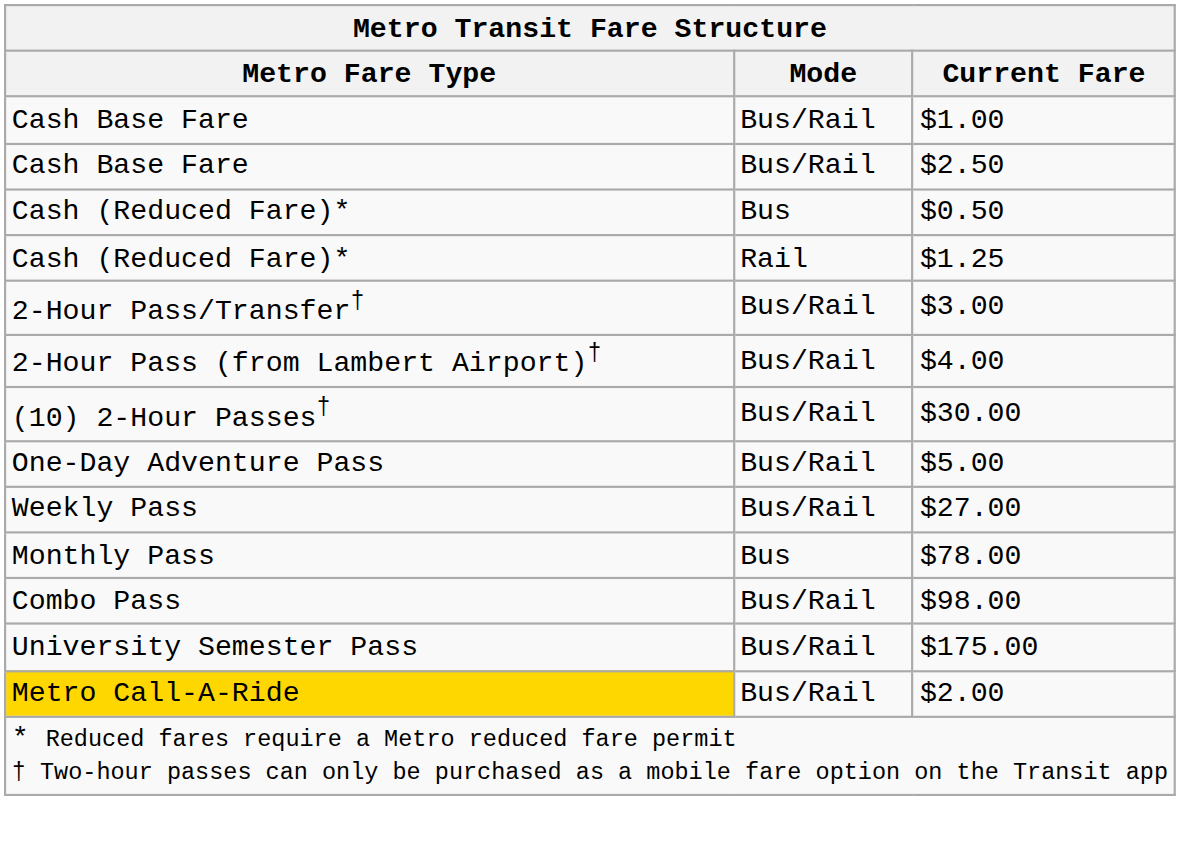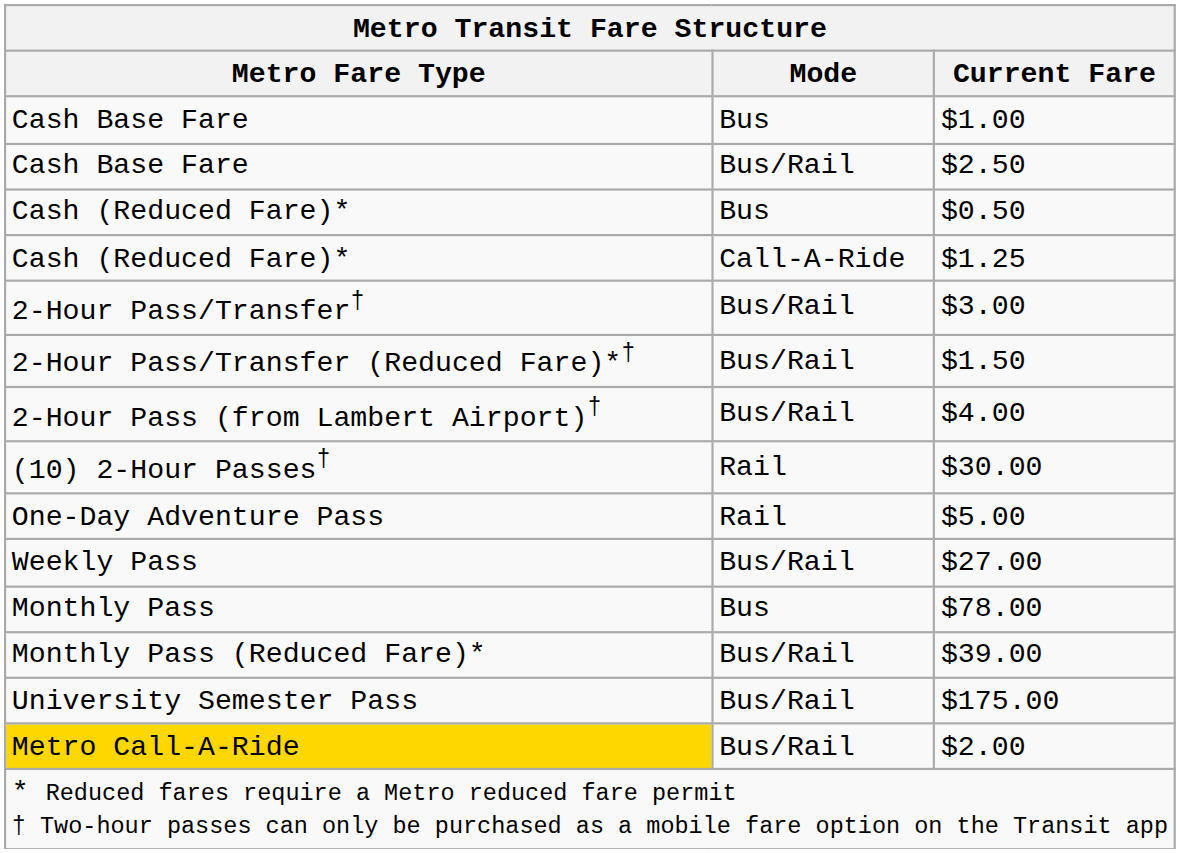$1.00 | Mode: Bus/Rail -> Bus
$1.25 | Mode: Rail -> Call-A-Ride
+ row: 2-Hour Pass/Transfer (Reduced Fare)*† | Bus/Rail | $1.50
$30.00 | Mode: Bus/Rail -> Rail
$5.00 | Mode: Bus/Rail -> Rail
+ row: Monthly Pass (Reduced Fare)* | Bus/Rail | $39.00
- row: Combo Pass | Bus/Rail | $98.00
